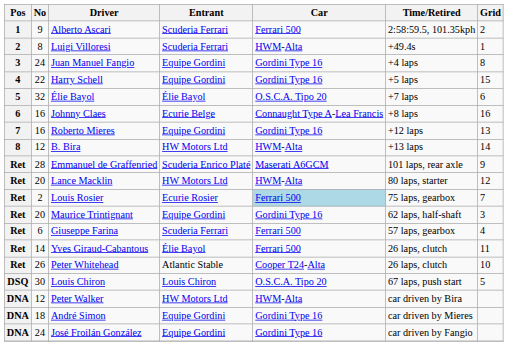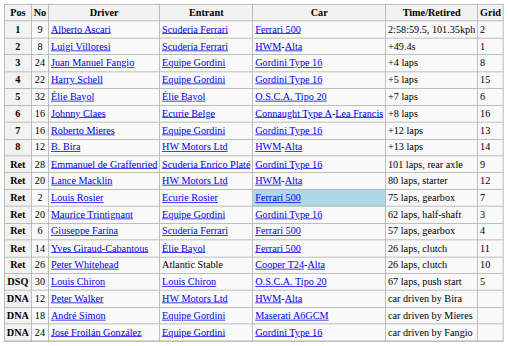Emmanuel de Graffenried | Car: Maserati A6GCM -> Gordini Type 16
André Simon | Car: Gordini Type 16 -> Maserati A6GCM
